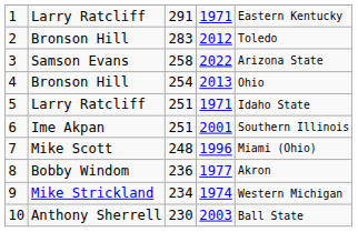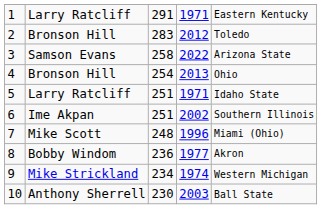6 | column 4: 2001 -> 2002
